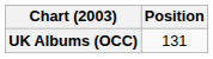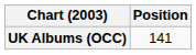UK Albums (OCC) | Position: 131 -> 141
